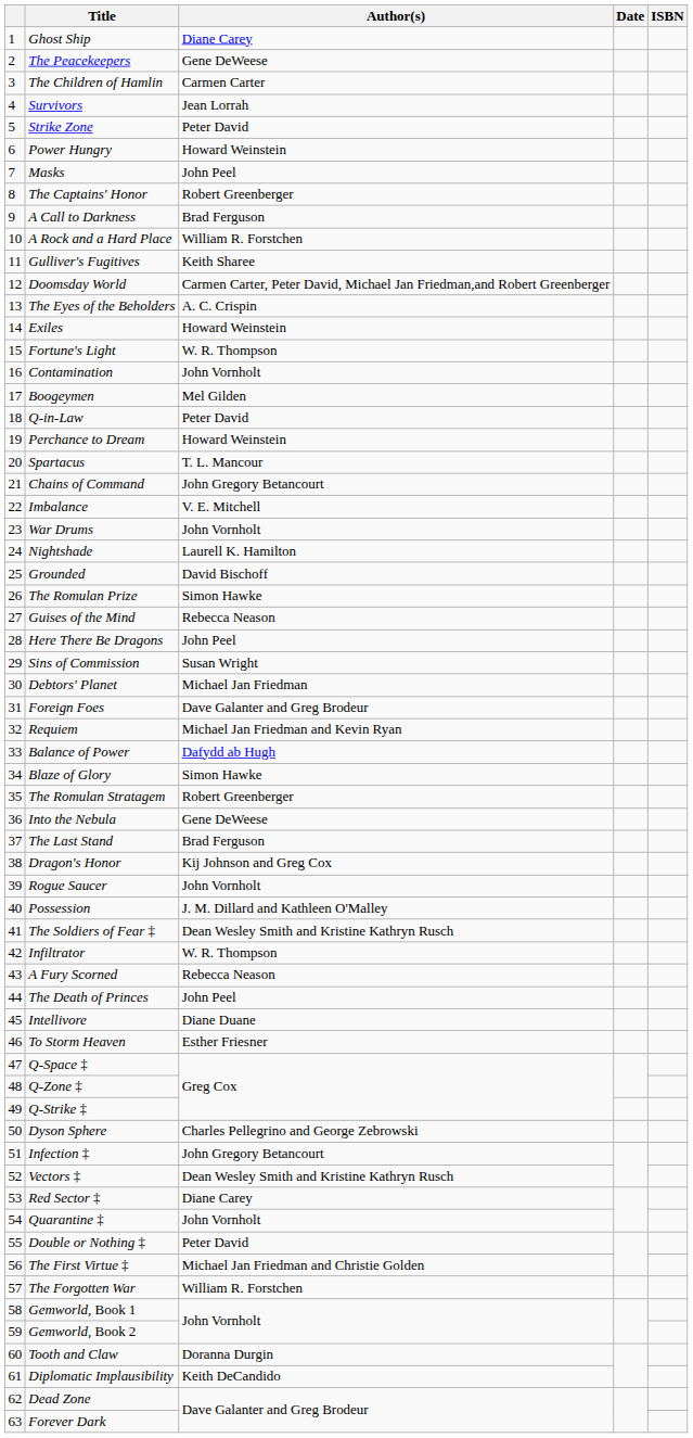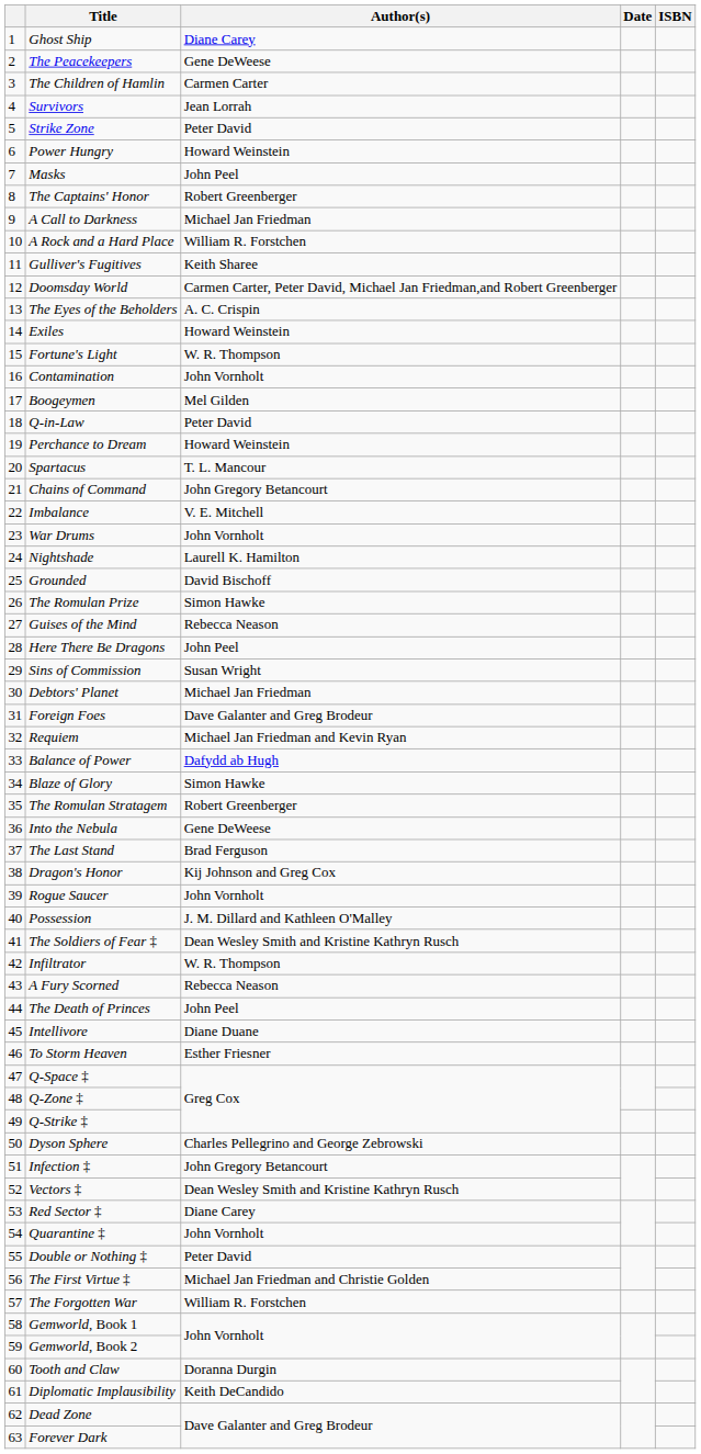A Call to Darkness | Author(s): Brad Ferguson -> Michael Jan Friedman
